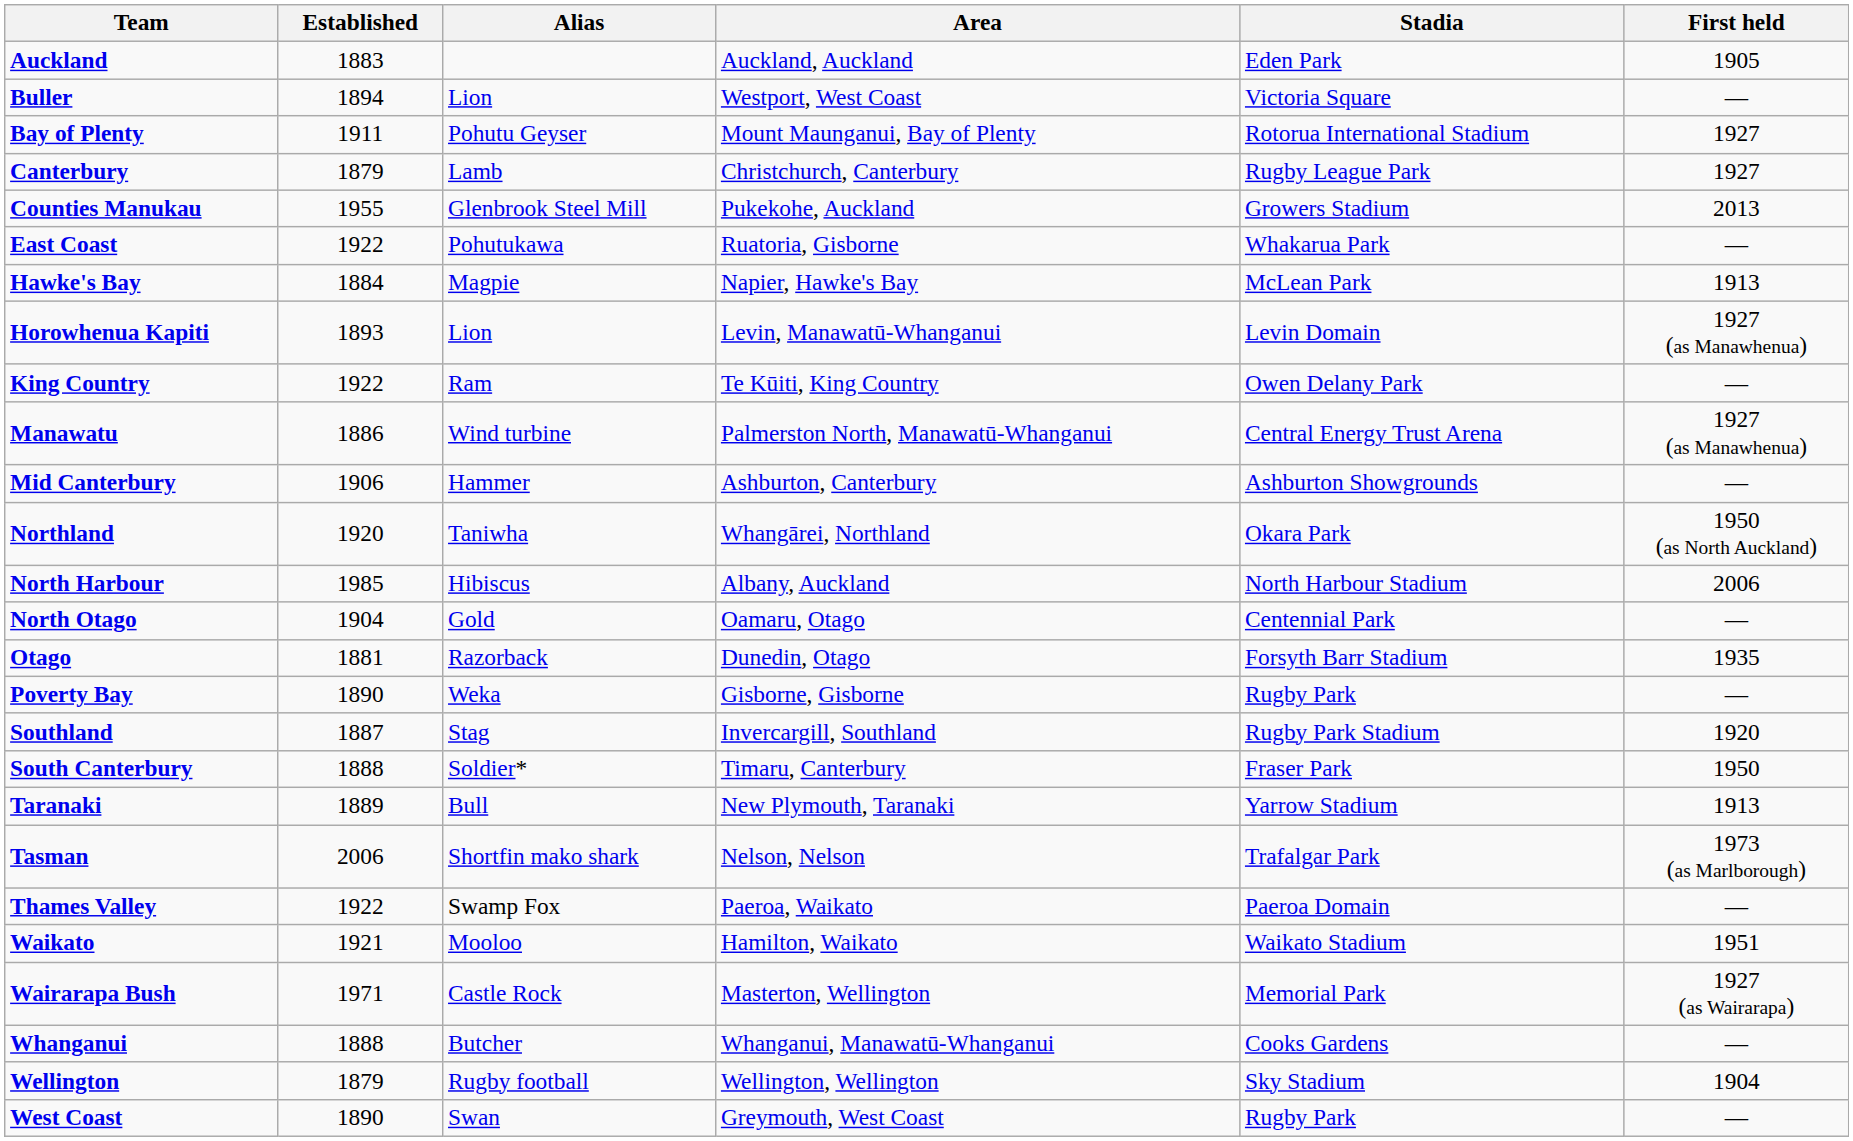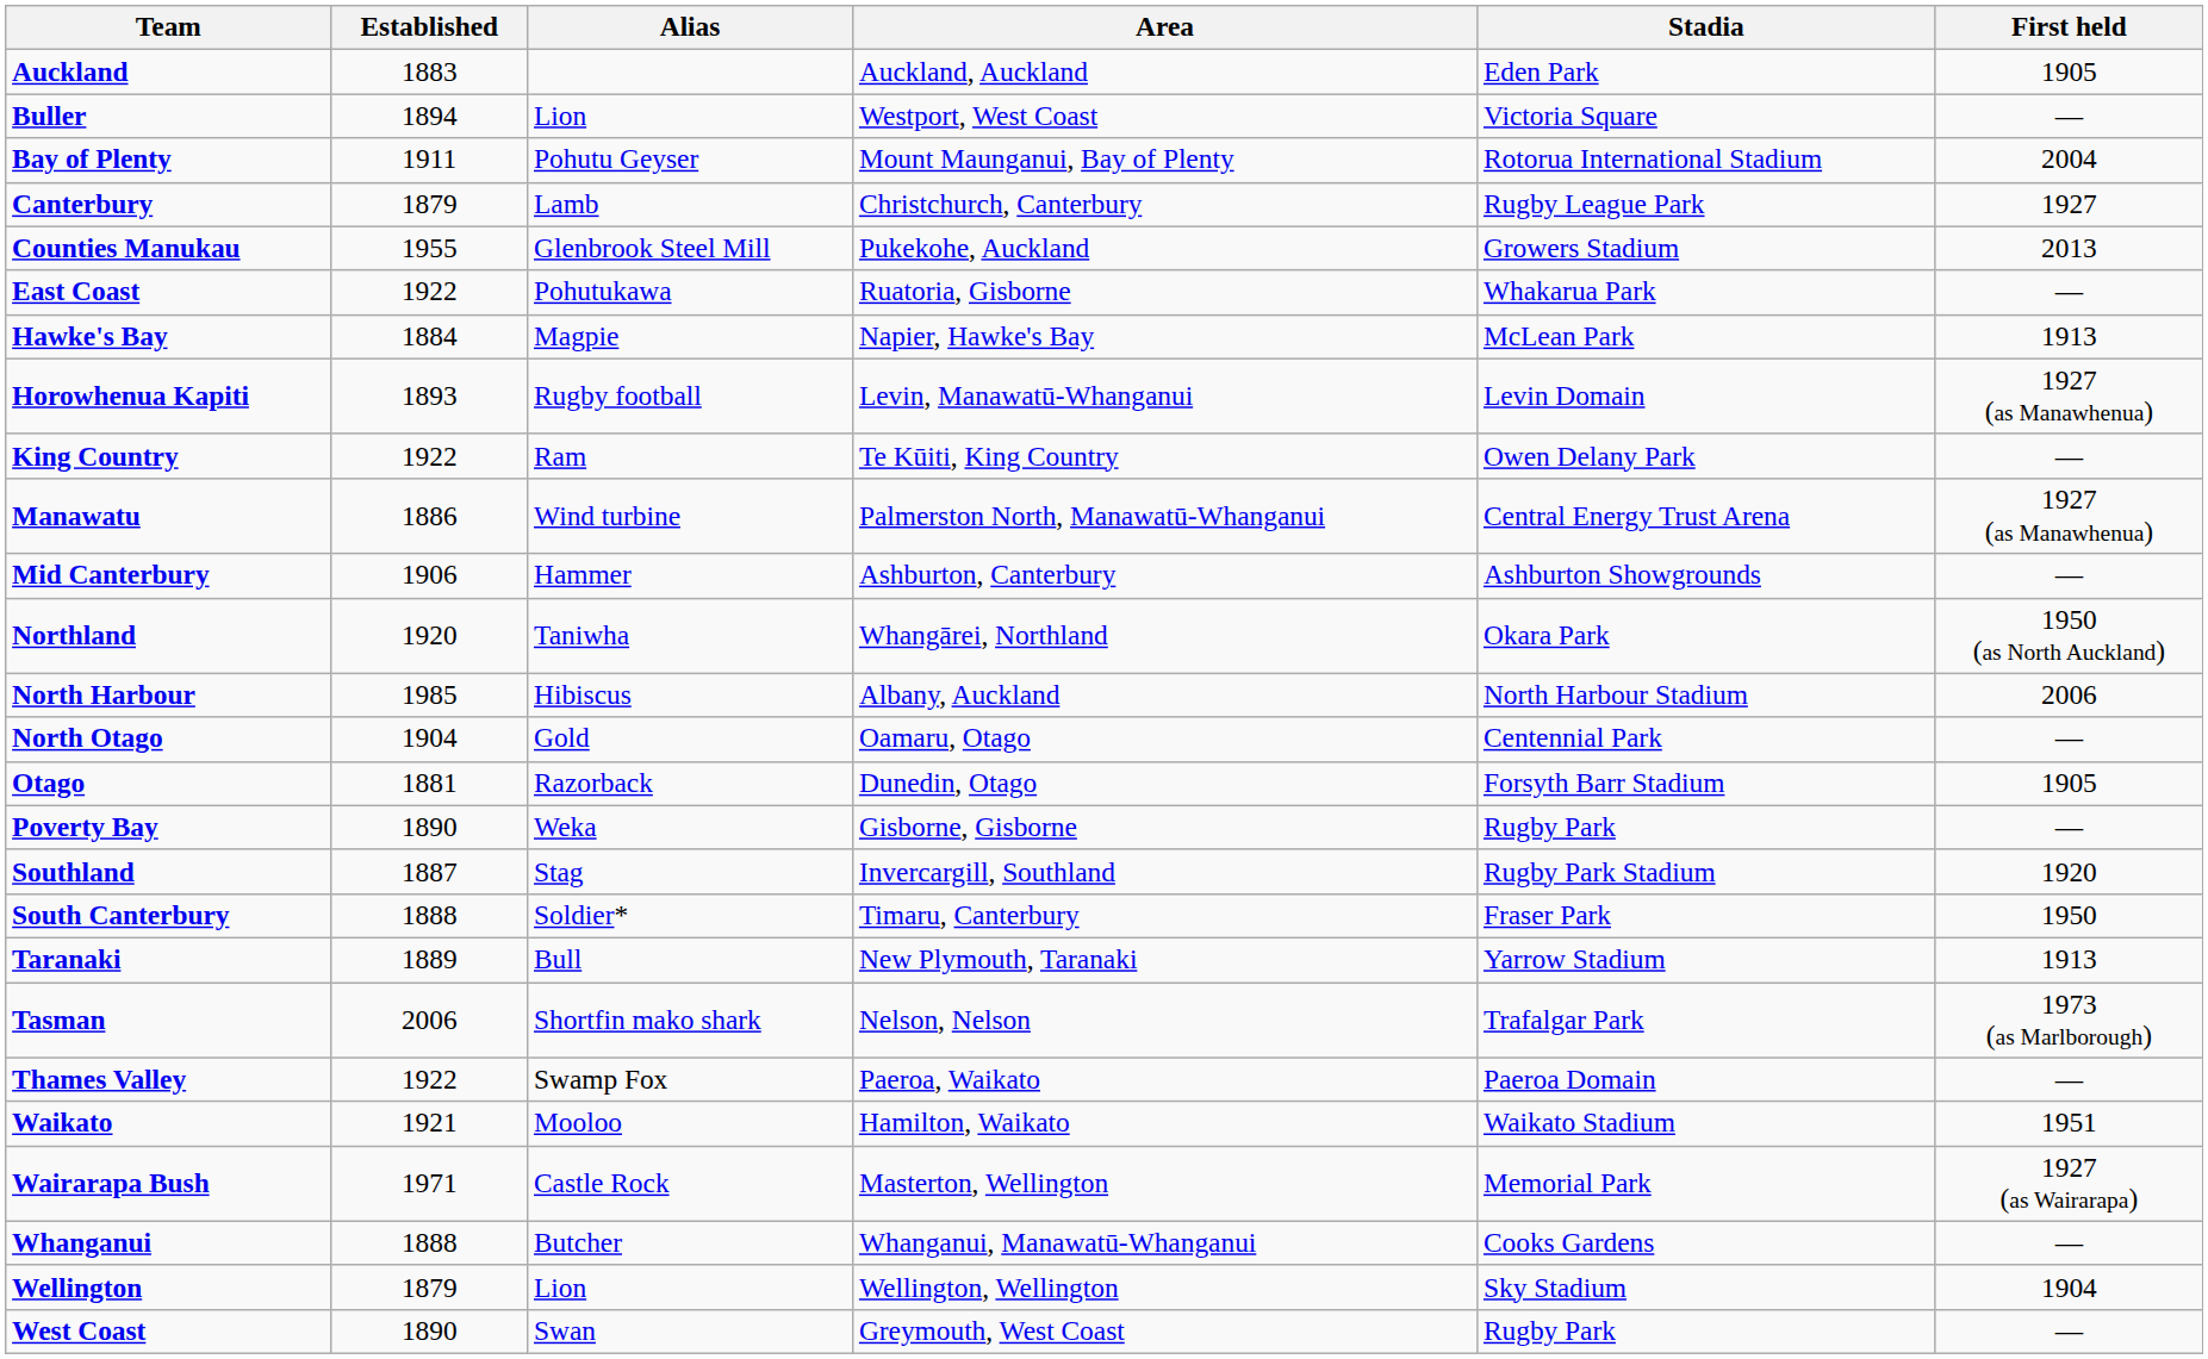Bay of Plenty | First held: 1927 -> 2004
Horowhenua Kapiti | Alias: Lion -> Rugby football
Otago | First held: 1935 -> 1905
Wellington | Alias: Rugby football -> Lion
